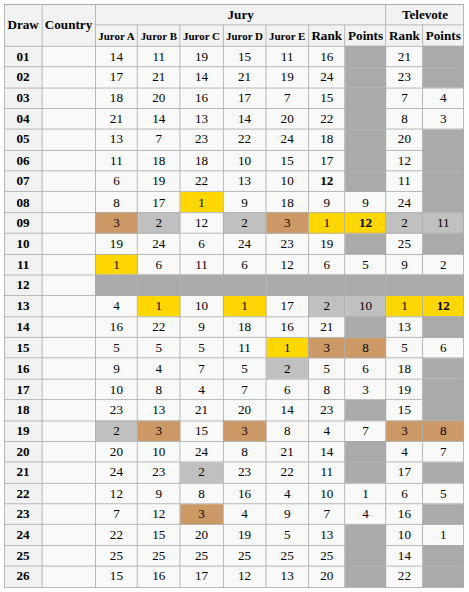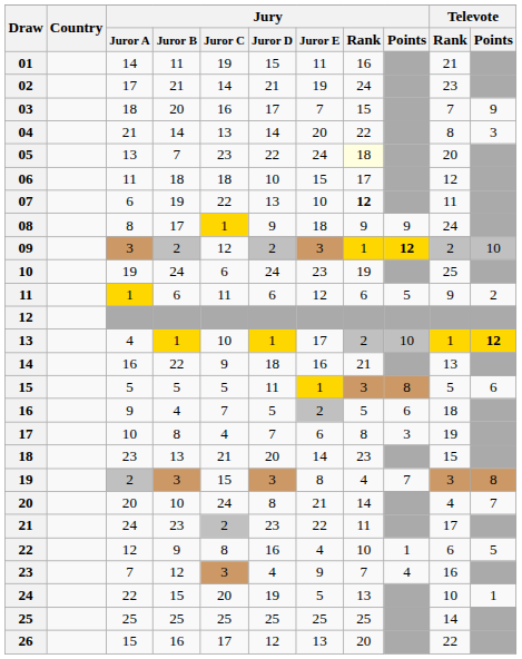03 | Televote / Points: 4 -> 9
05 | Jury / Rank: no background -> lightyellow background
09 | Televote / Points: 11 -> 10
